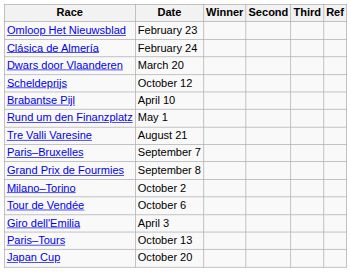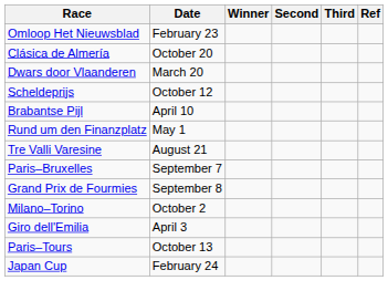Clásica de Almería | Date: February 24 -> October 20
- row: Tour de Vendée | October 6
Japan Cup | Date: October 20 -> February 24
